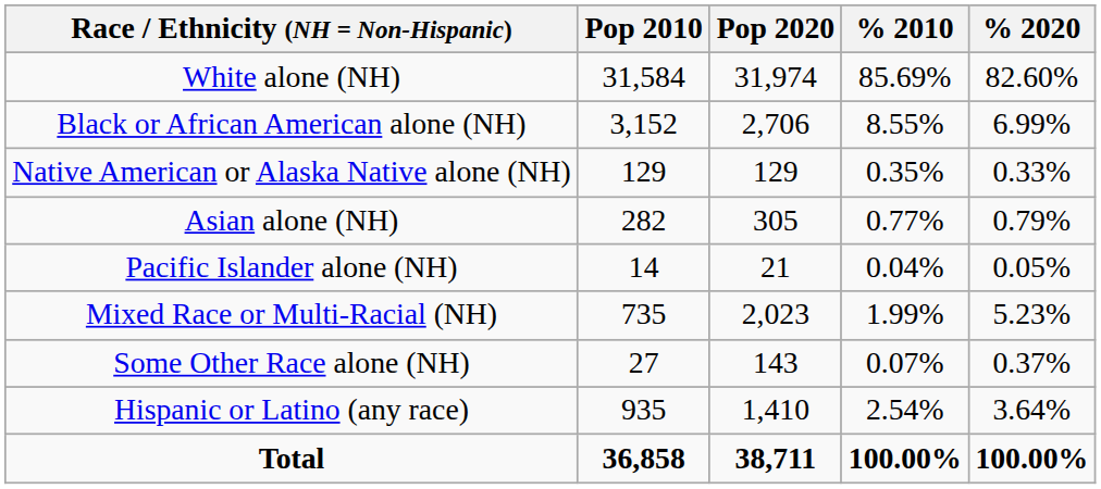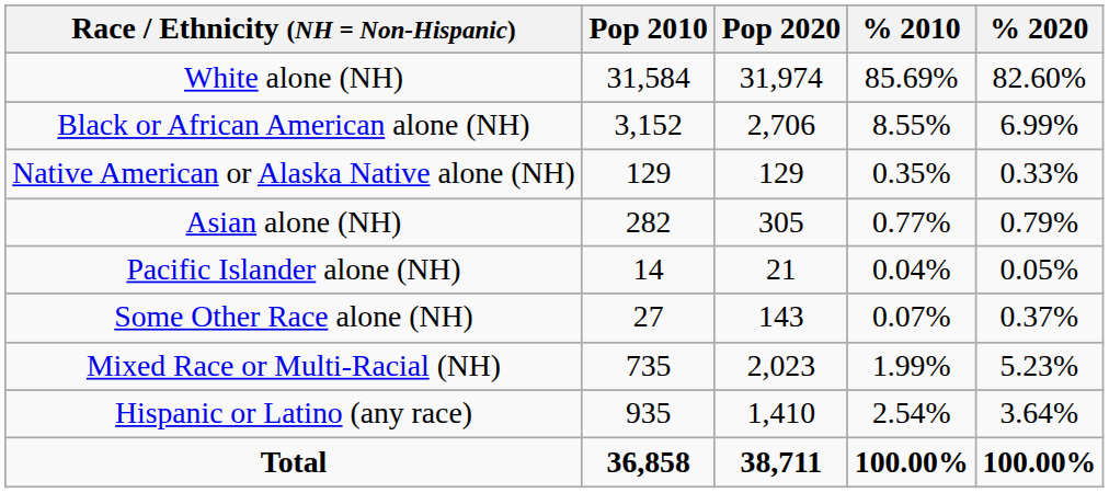rows swapped: Some Other Race alone (NH) <-> Mixed Race or Multi-Racial (NH)
